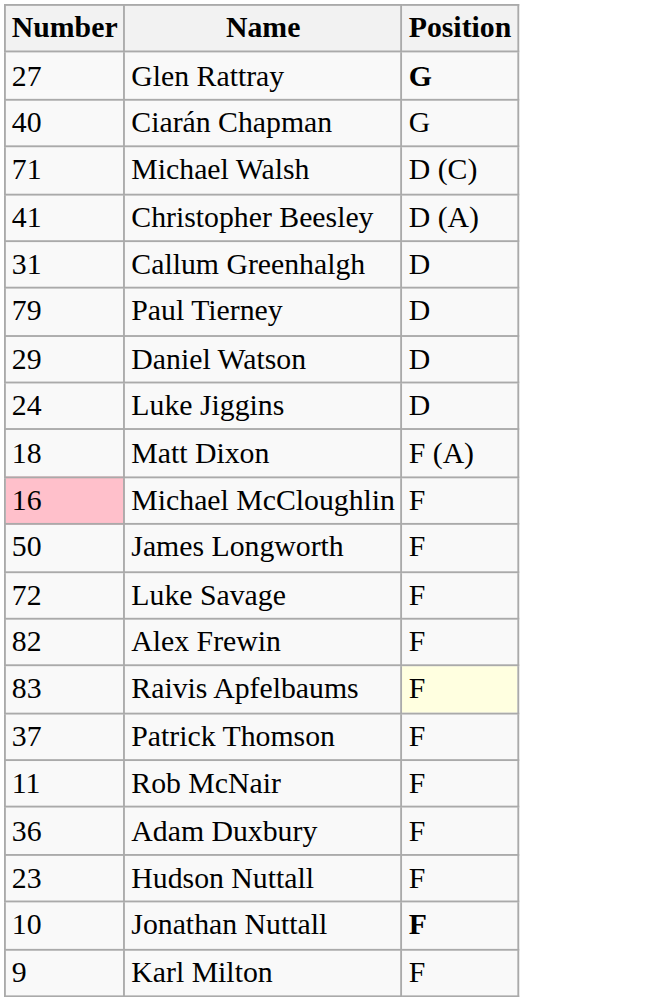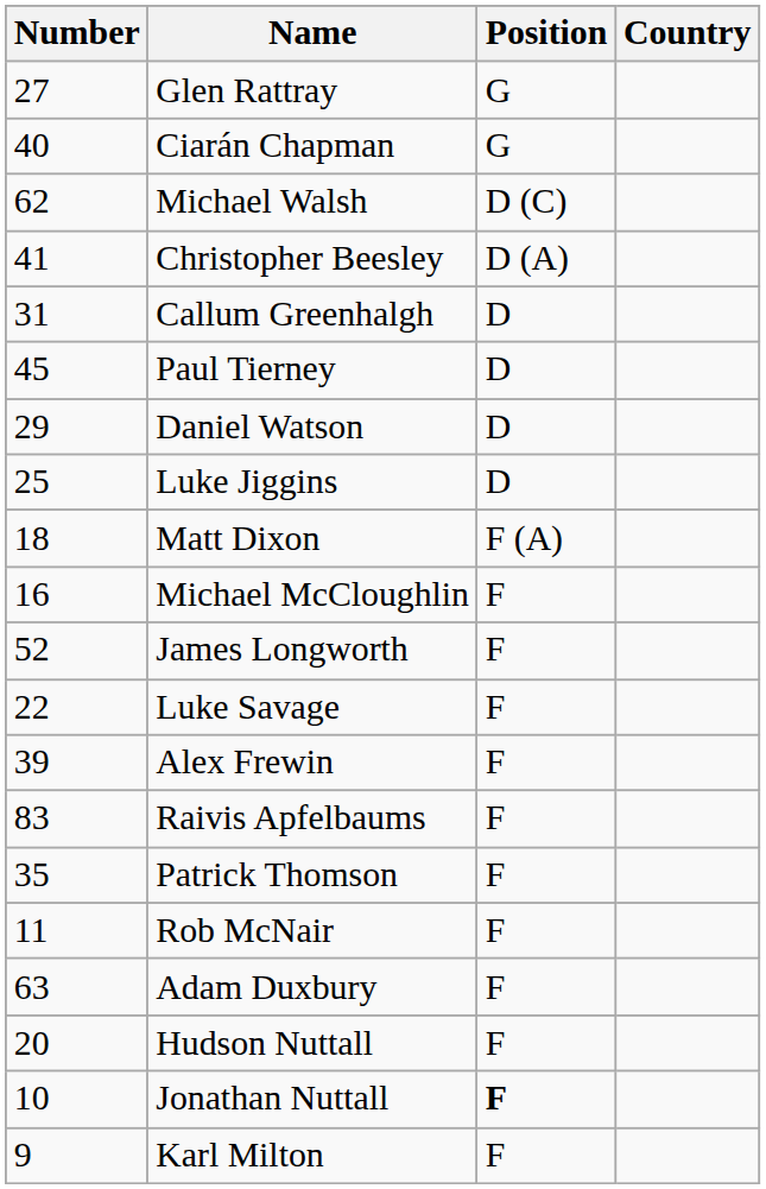+ column: Country
Glen Rattray | Position: bold -> normal
Michael Walsh | Number: 71 -> 62
Paul Tierney | Number: 79 -> 45
Luke Jiggins | Number: 24 -> 25
Michael McCloughlin | Number: pink background -> no background
James Longworth | Number: 50 -> 52
Luke Savage | Number: 72 -> 22
Alex Frewin | Number: 82 -> 39
Raivis Apfelbaums | Position: lightyellow background -> no background
Patrick Thomson | Number: 37 -> 35
Adam Duxbury | Number: 36 -> 63
Hudson Nuttall | Number: 23 -> 20
